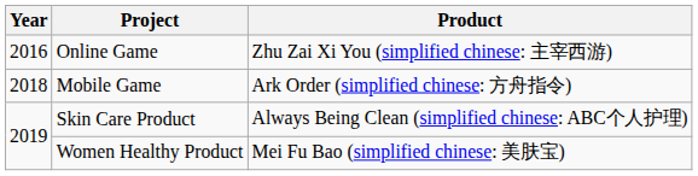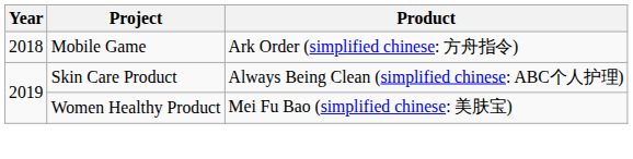- row: 2016 | Online Game | Zhu Zai Xi You (simplified chinese: 主宰西游)
